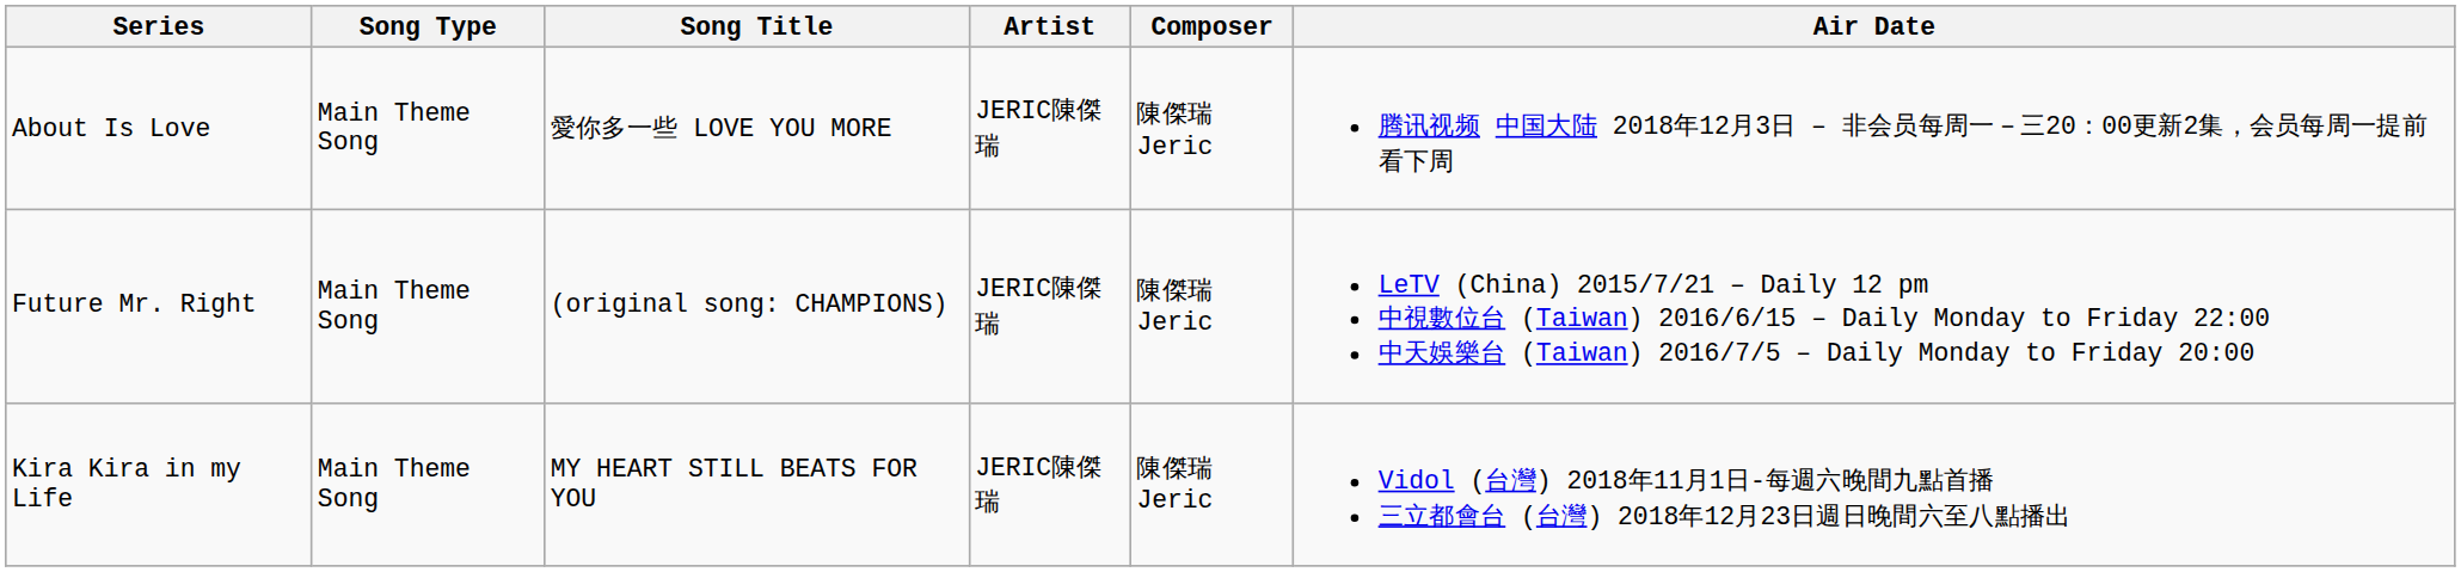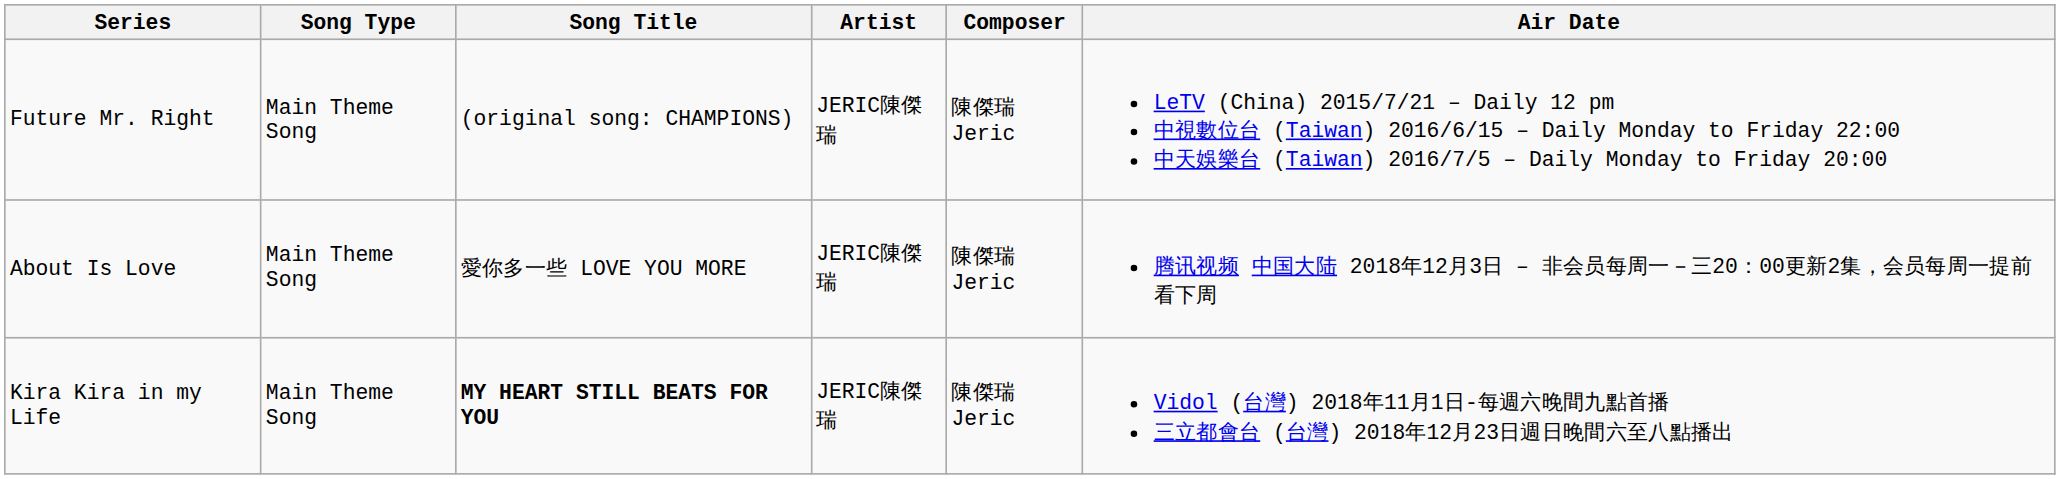rows swapped: Future Mr. Right <-> About Is Love
Kira Kira in my Life | Song Title: normal -> bold
